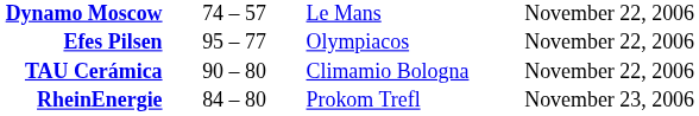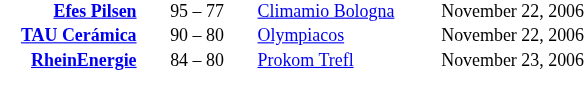- row: Dynamo Moscow | 74 – 57 | Le Mans | November 22, 2006
Efes Pilsen | column 3: Olympiacos -> Climamio Bologna
TAU Cerámica | column 3: Climamio Bologna -> Olympiacos
